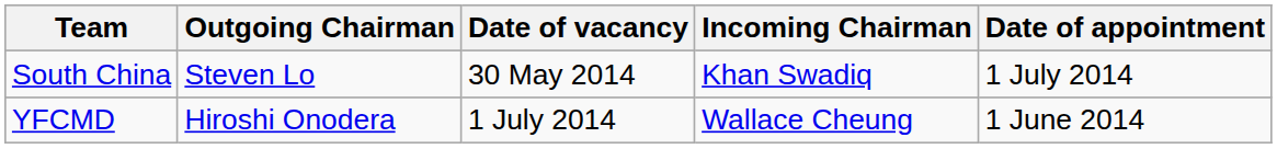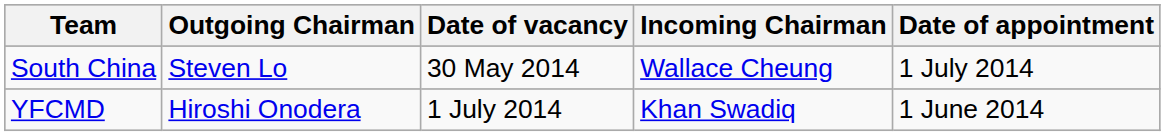South China | Incoming Chairman: Khan Swadiq -> Wallace Cheung
YFCMD | Incoming Chairman: Wallace Cheung -> Khan Swadiq
